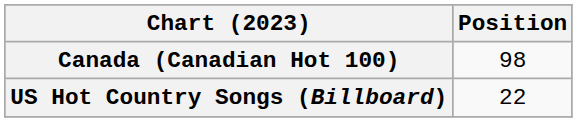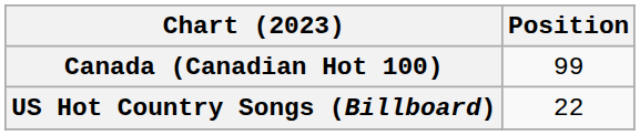Canada (Canadian Hot 100) | Position: 98 -> 99
